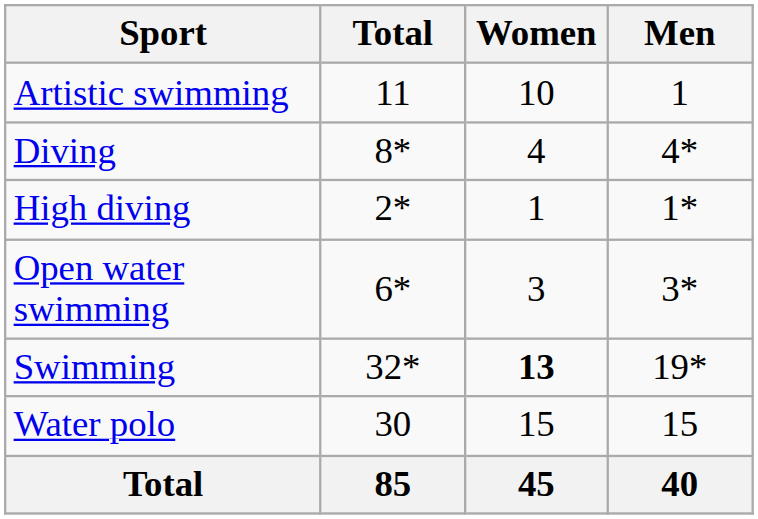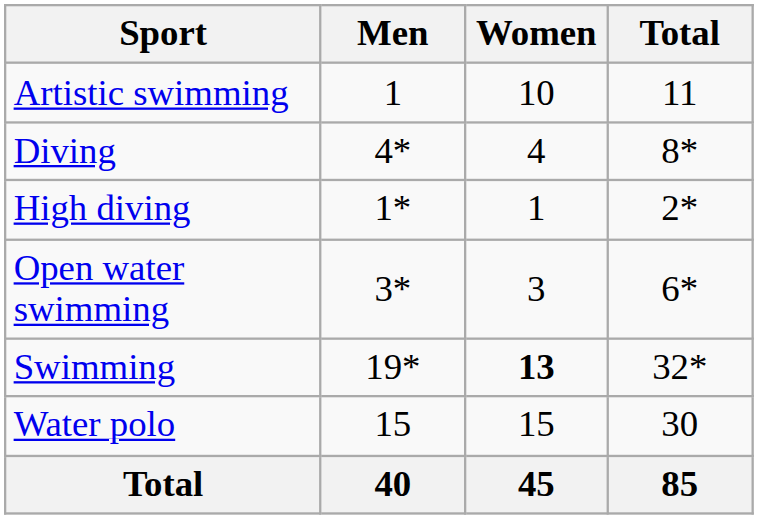columns swapped: Men <-> Total
